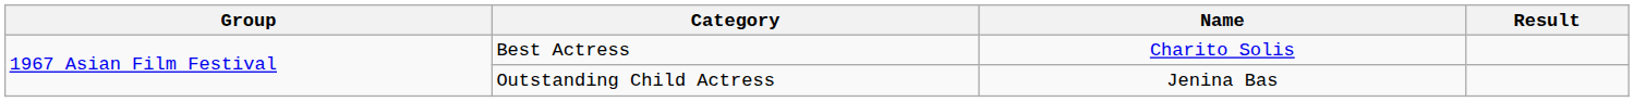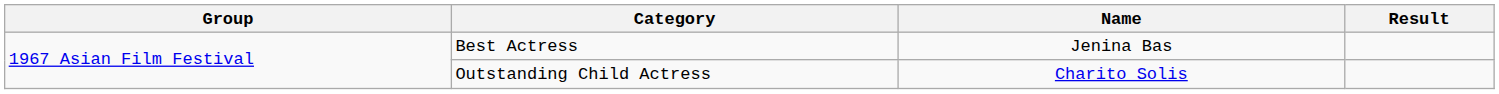Best Actress | Name: Charito Solis -> Jenina Bas
Outstanding Child Actress | Name: Jenina Bas -> Charito Solis
